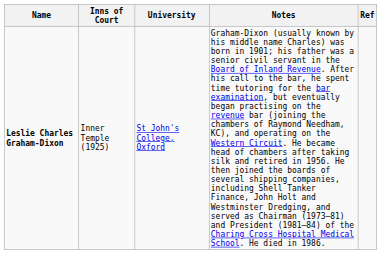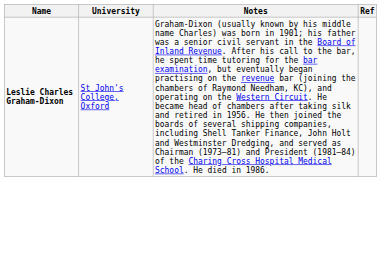- column: Inns of Court | Inner Temple (1925)
